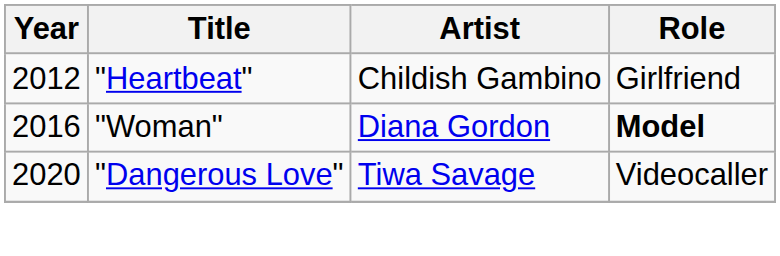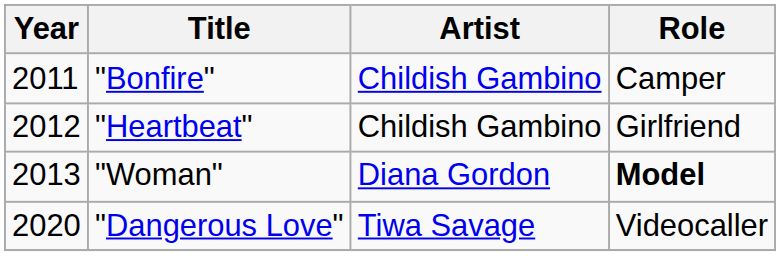+ row: 2011 | "Bonfire" | Childish Gambino | Camper
"Woman" | Year: 2016 -> 2013
